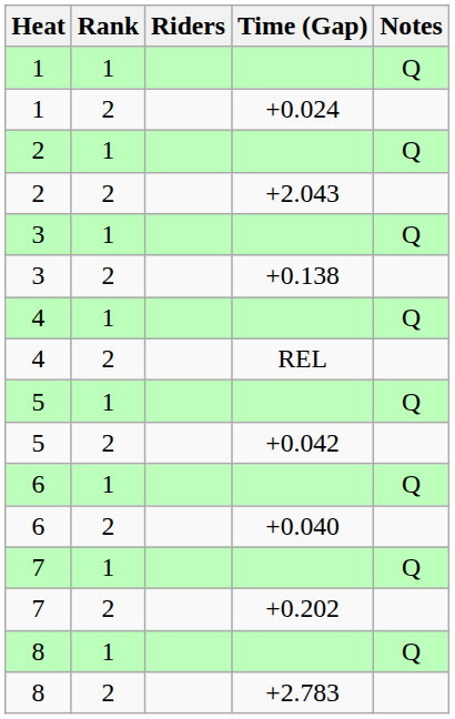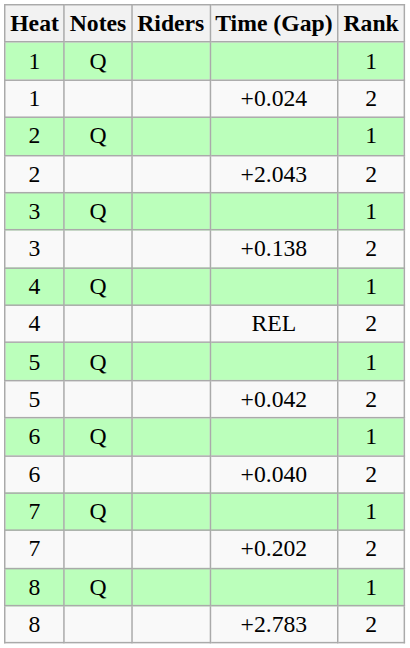columns swapped: Rank <-> Notes
